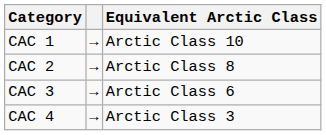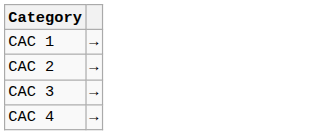- column: Equivalent Arctic Class | Arctic Class 10 | Arctic Class 8 | Arctic Class 6 | Arctic Class 3
